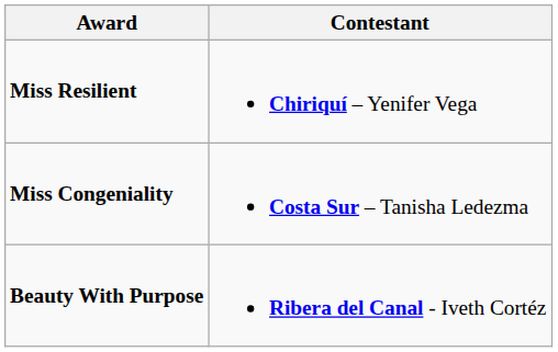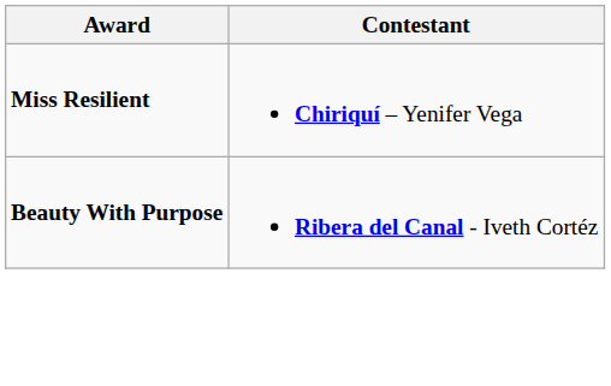- row: Miss Congeniality | Costa Sur – Tanisha Ledezma
